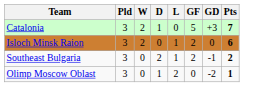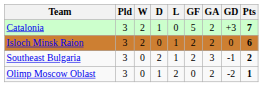+ column: GA | 2 | 2 | 3 | 2
